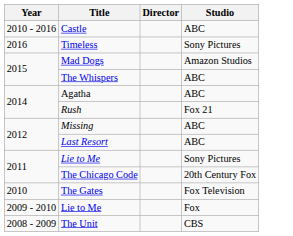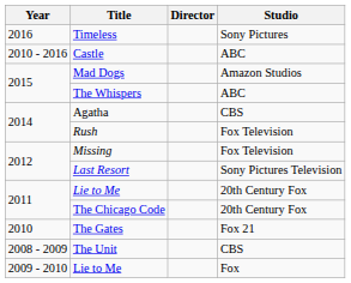rows swapped: Timeless <-> Castle
Agatha | Studio: ABC -> CBS
Rush | Studio: Fox 21 -> Fox Television
Missing | Studio: ABC -> Fox Television
Last Resort | Studio: ABC -> Sony Pictures Television
2011 / Lie to Me | Studio: Sony Pictures -> 20th Century Fox
The Gates | Studio: Fox Television -> Fox 21
rows swapped: 2009 - 2010 / Lie to Me <-> The Unit
